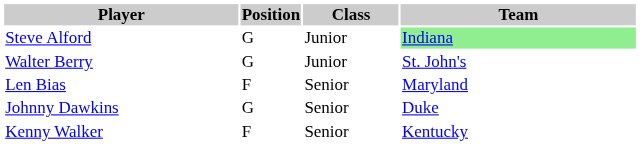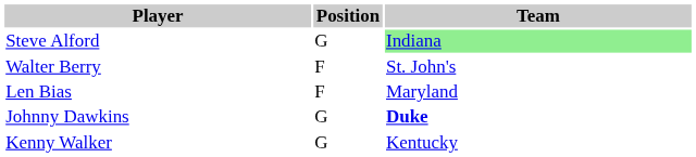- column: Class | Junior | Junior | Senior | Senior | Senior
Walter Berry | Position: G -> F
Johnny Dawkins | Team: normal -> bold
Kenny Walker | Position: F -> G
